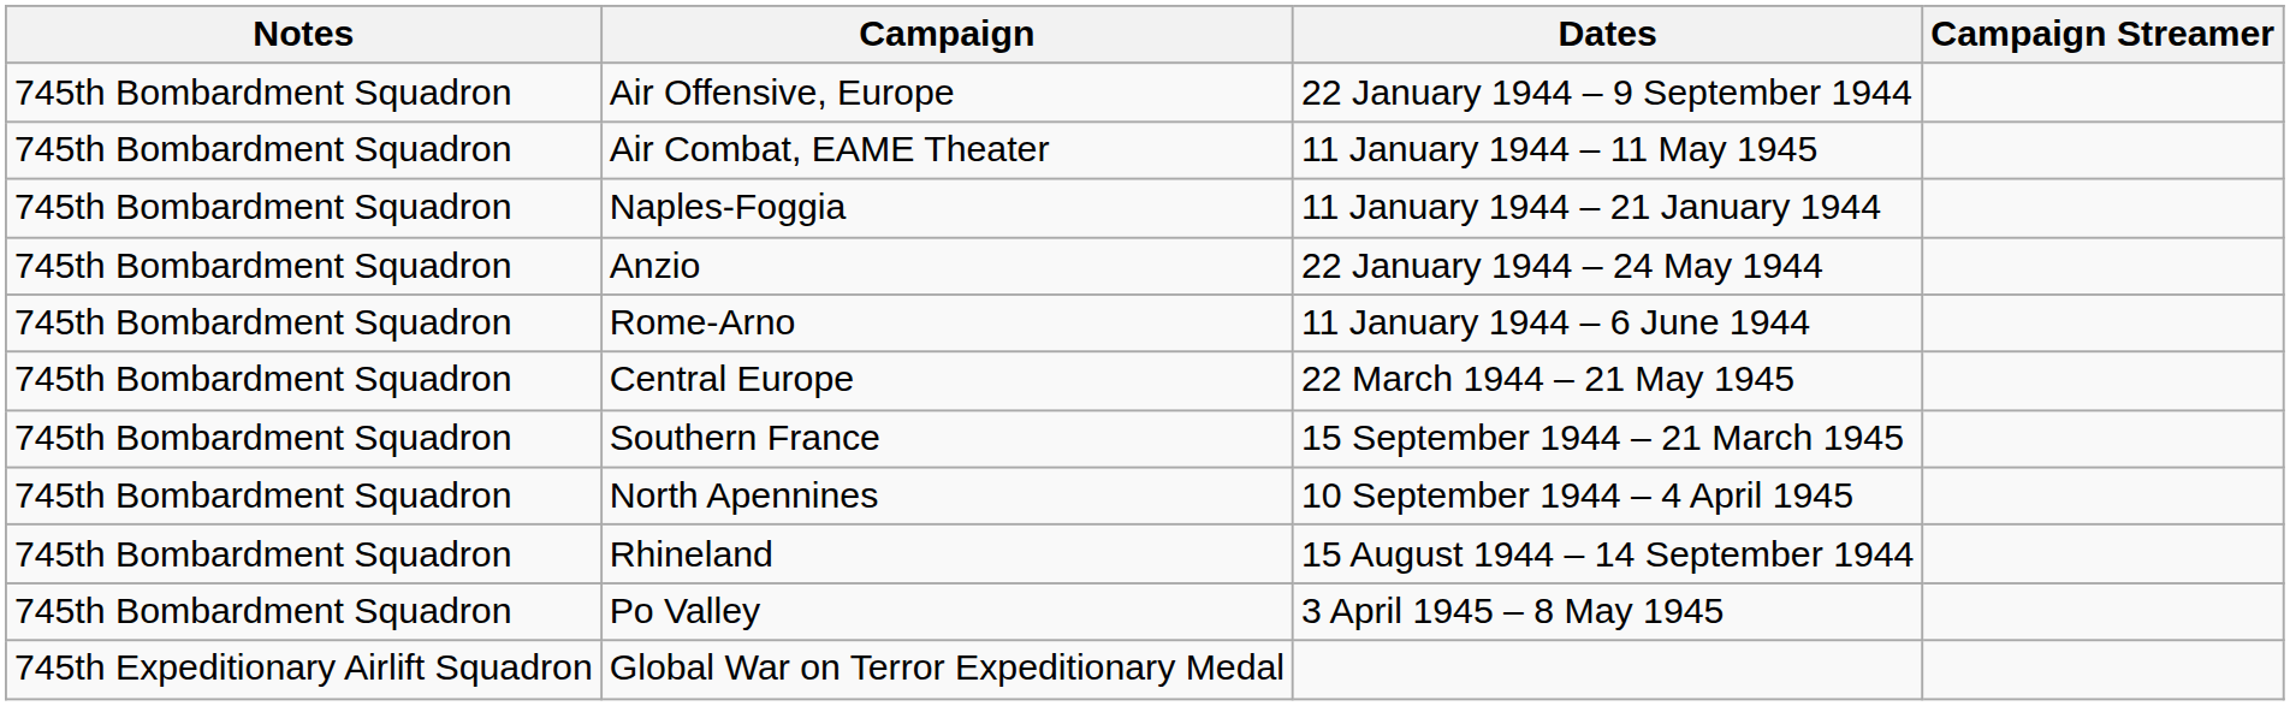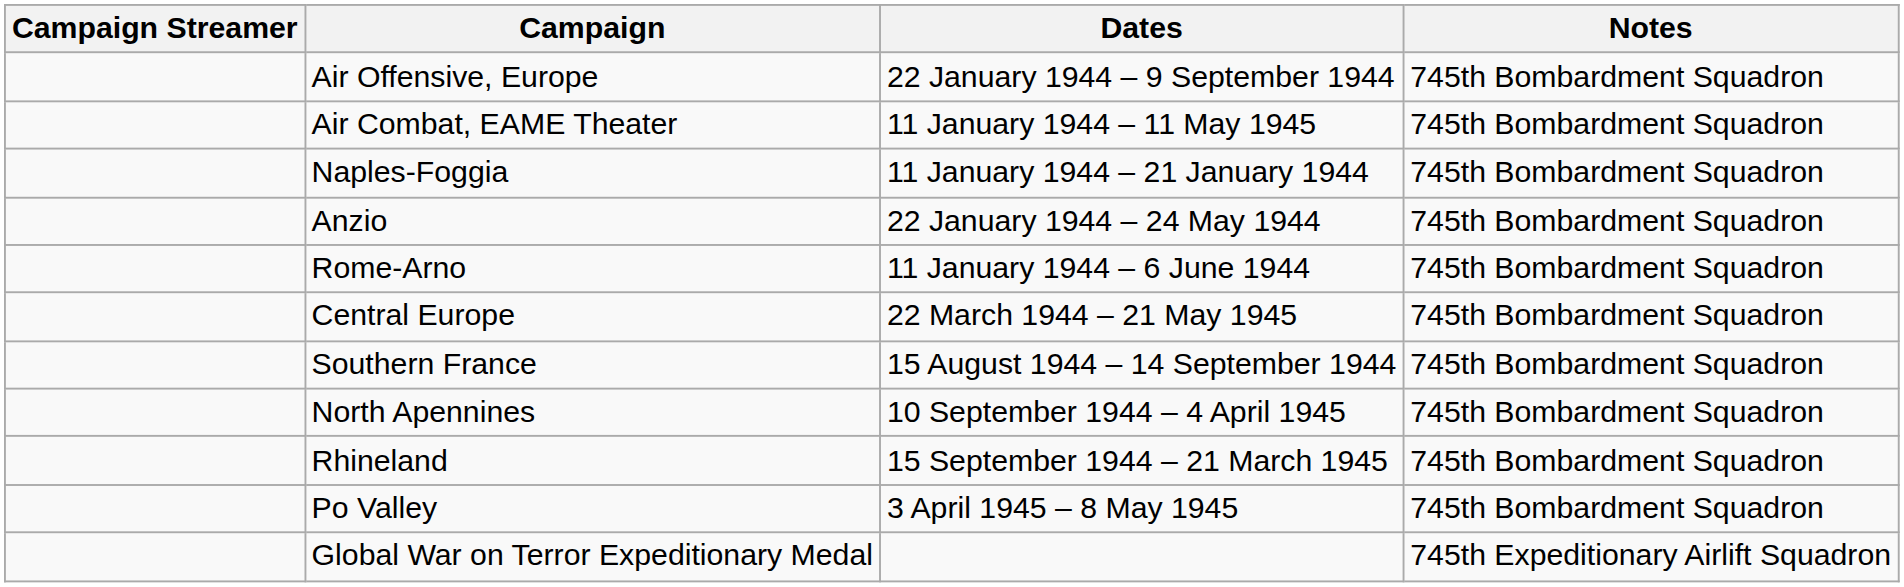columns swapped: Campaign Streamer <-> Notes
Southern France | Dates: 15 September 1944 – 21 March 1945 -> 15 August 1944 – 14 September 1944
Rhineland | Dates: 15 August 1944 – 14 September 1944 -> 15 September 1944 – 21 March 1945
